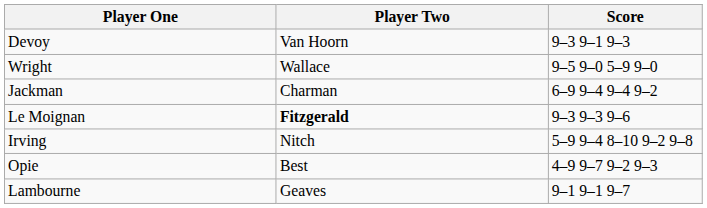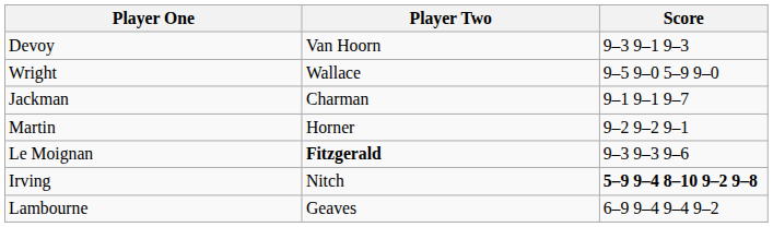Jackman | Score: 6–9 9–4 9–4 9–2 -> 9–1 9–1 9–7
+ row: Martin | Horner | 9–2 9–2 9–1
Irving | Score: normal -> bold
- row: Opie | Best | 4–9 9–7 9–2 9–3
Lambourne | Score: 9–1 9–1 9–7 -> 6–9 9–4 9–4 9–2
